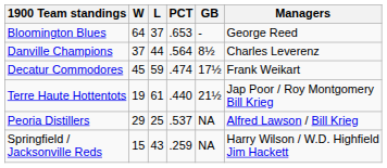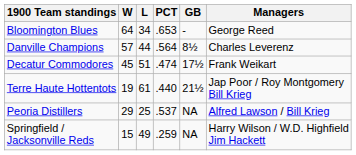Bloomington Blues | L: 37 -> 34
Danville Champions | W: 37 -> 57
Decatur Commodores | L: 59 -> 51
Springfield / Jacksonville Reds | L: 43 -> 49
